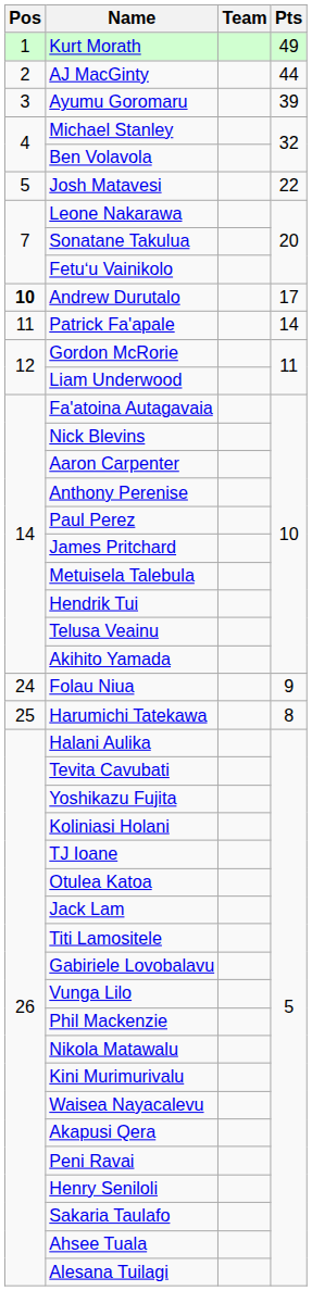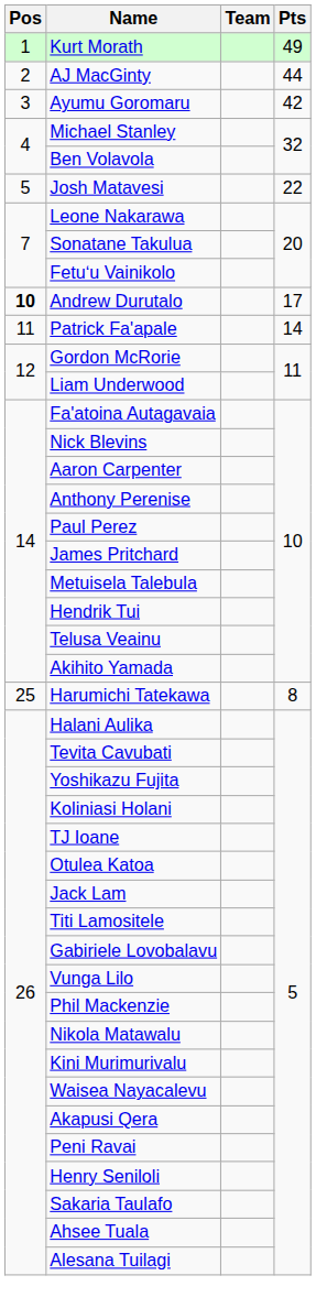Ayumu Goromaru | Pts: 39 -> 42
- row: 24 | Folau Niua | 9
